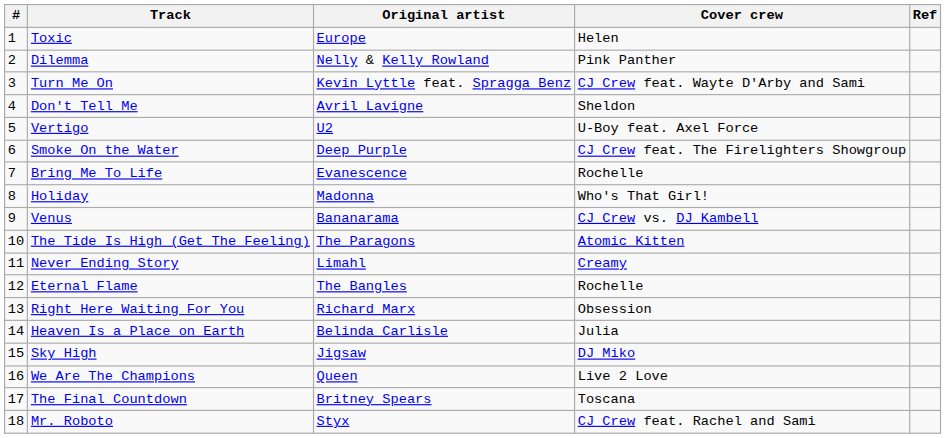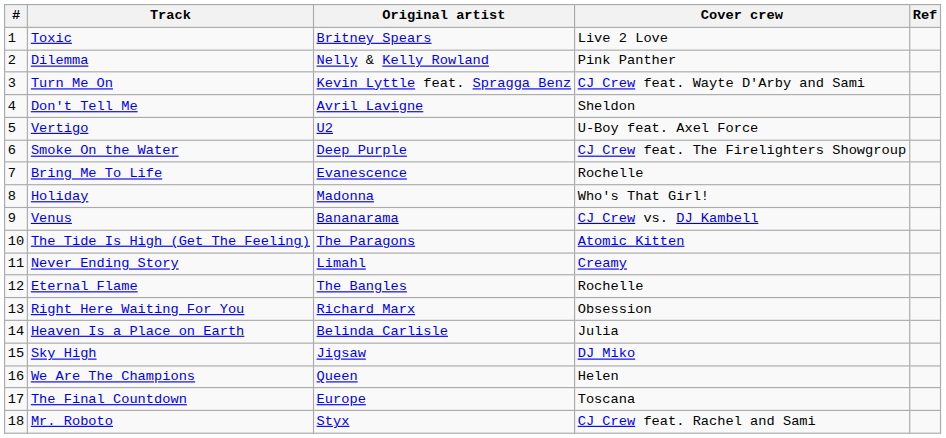Toxic | Original artist: Europe -> Britney Spears
Toxic | Cover crew: Helen -> Live 2 Love
We Are The Champions | Cover crew: Live 2 Love -> Helen
The Final Countdown | Original artist: Britney Spears -> Europe
